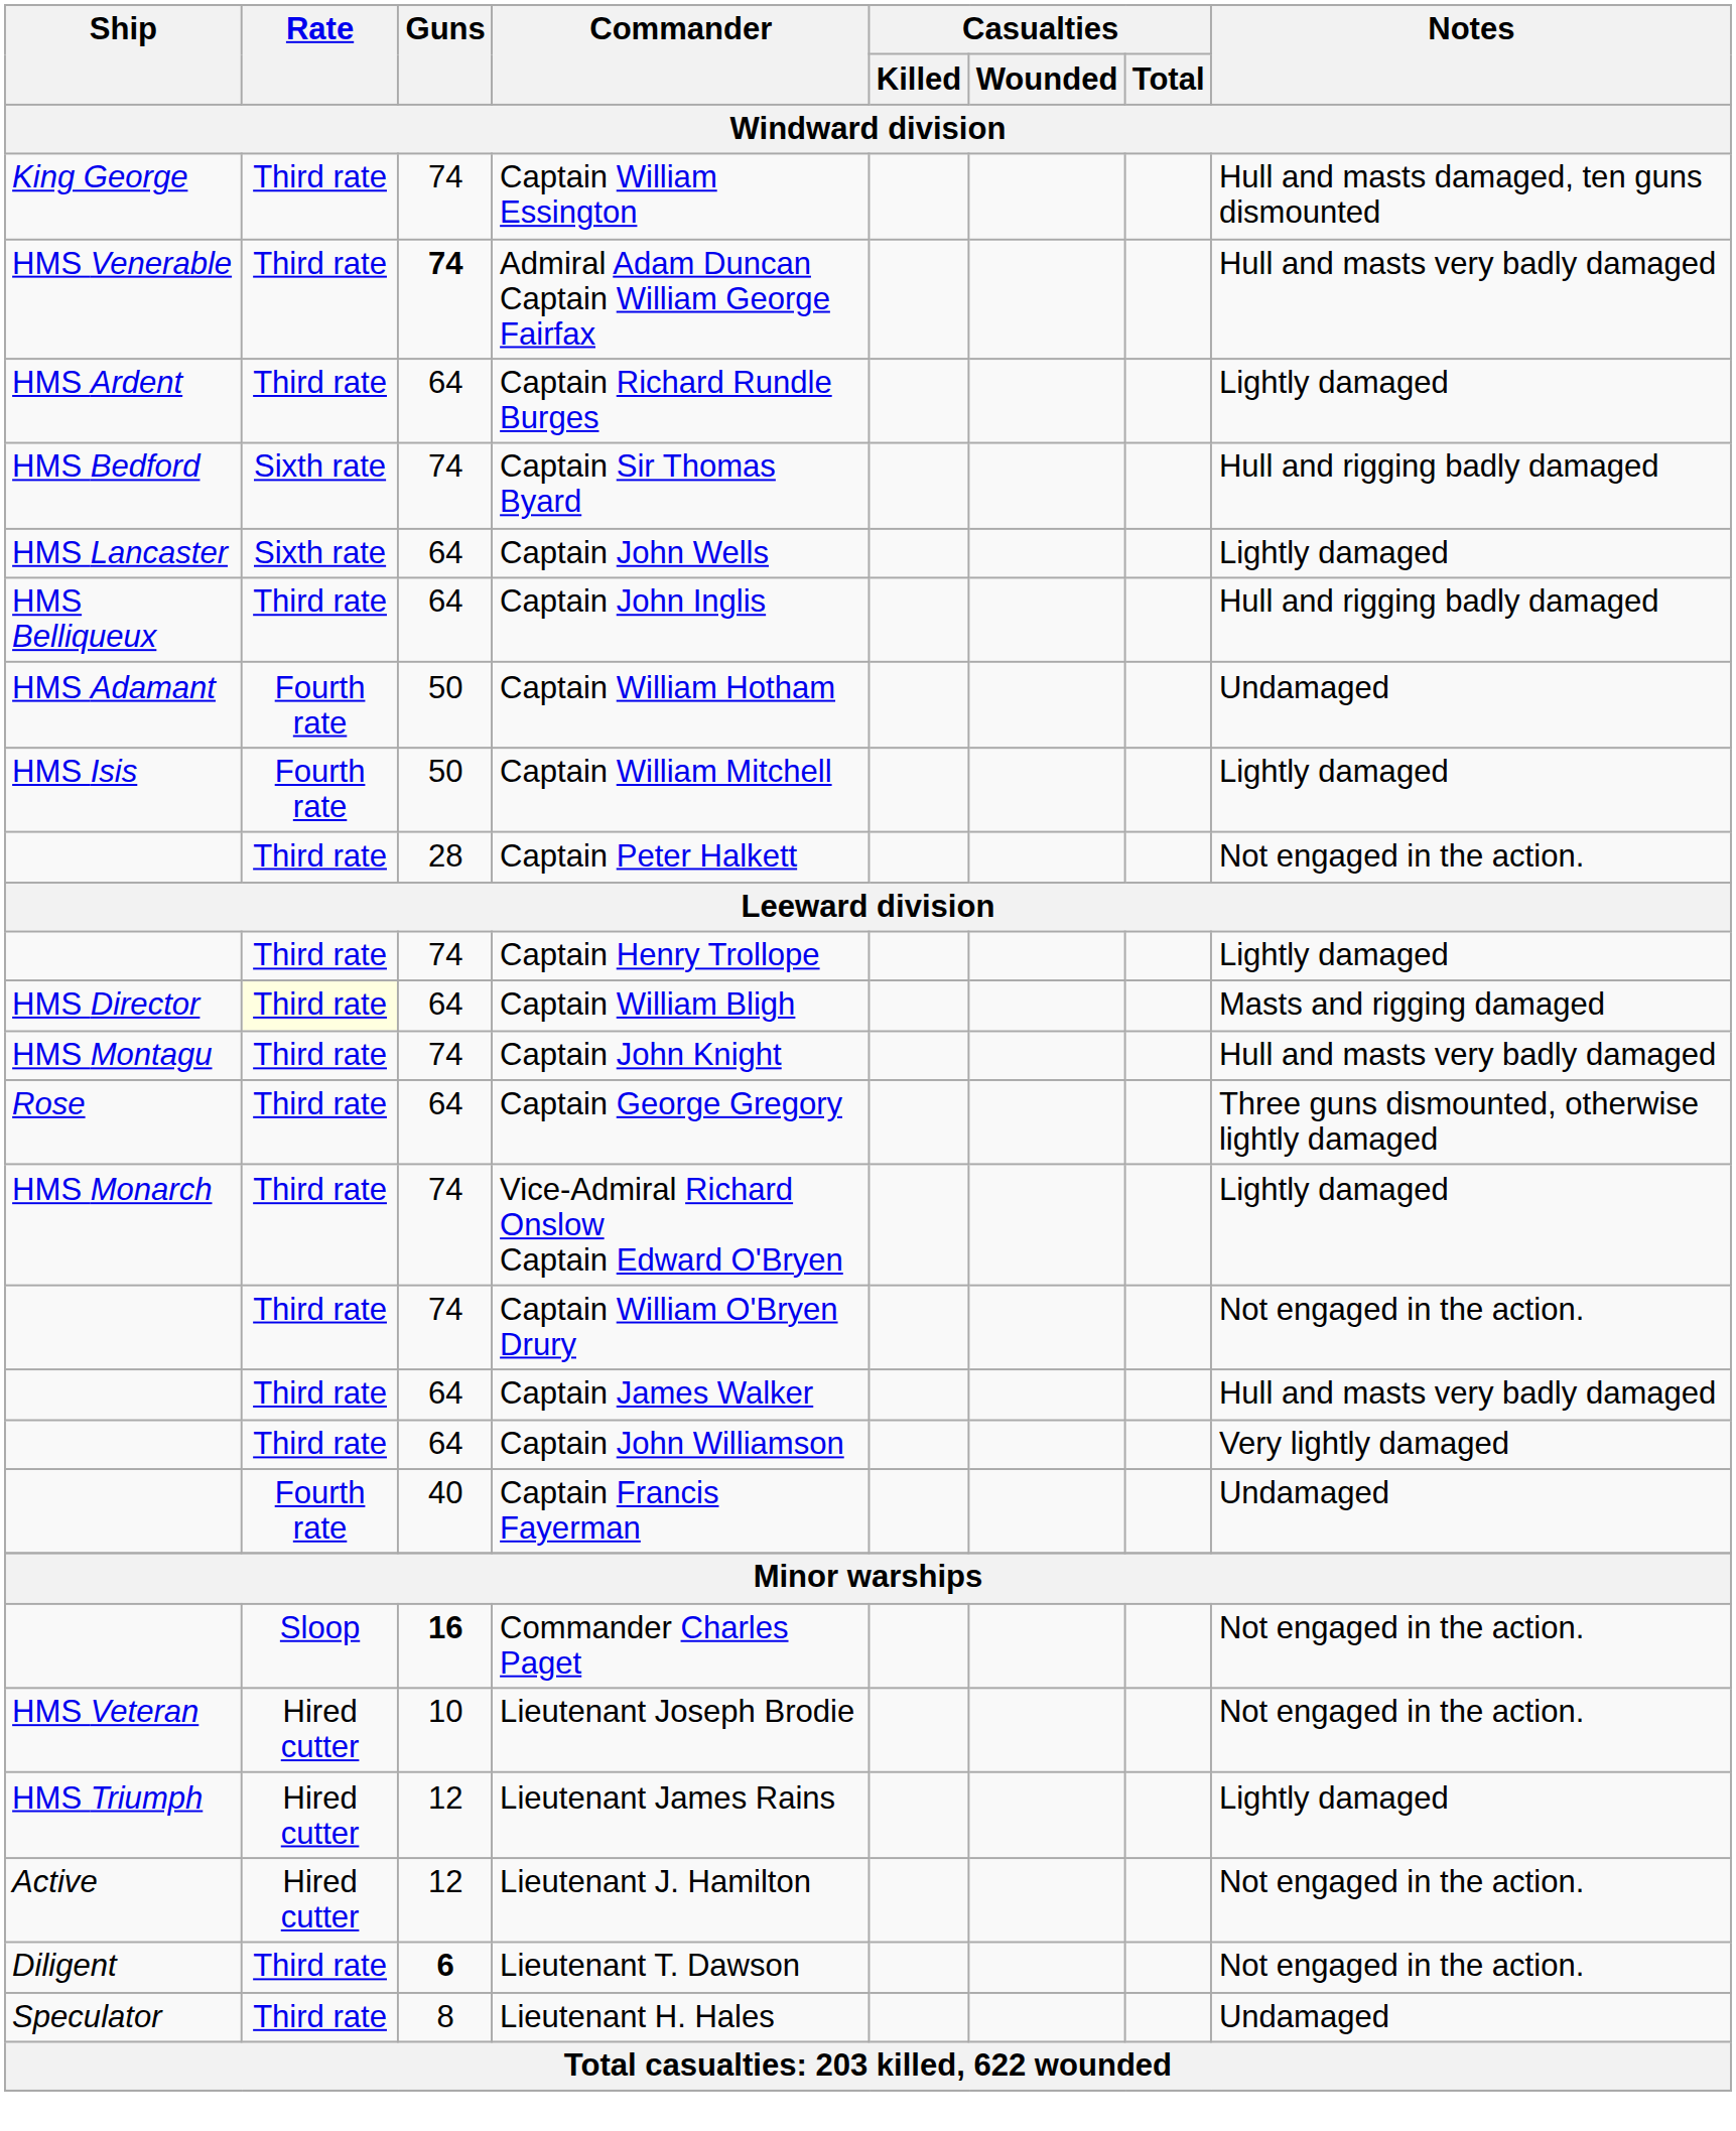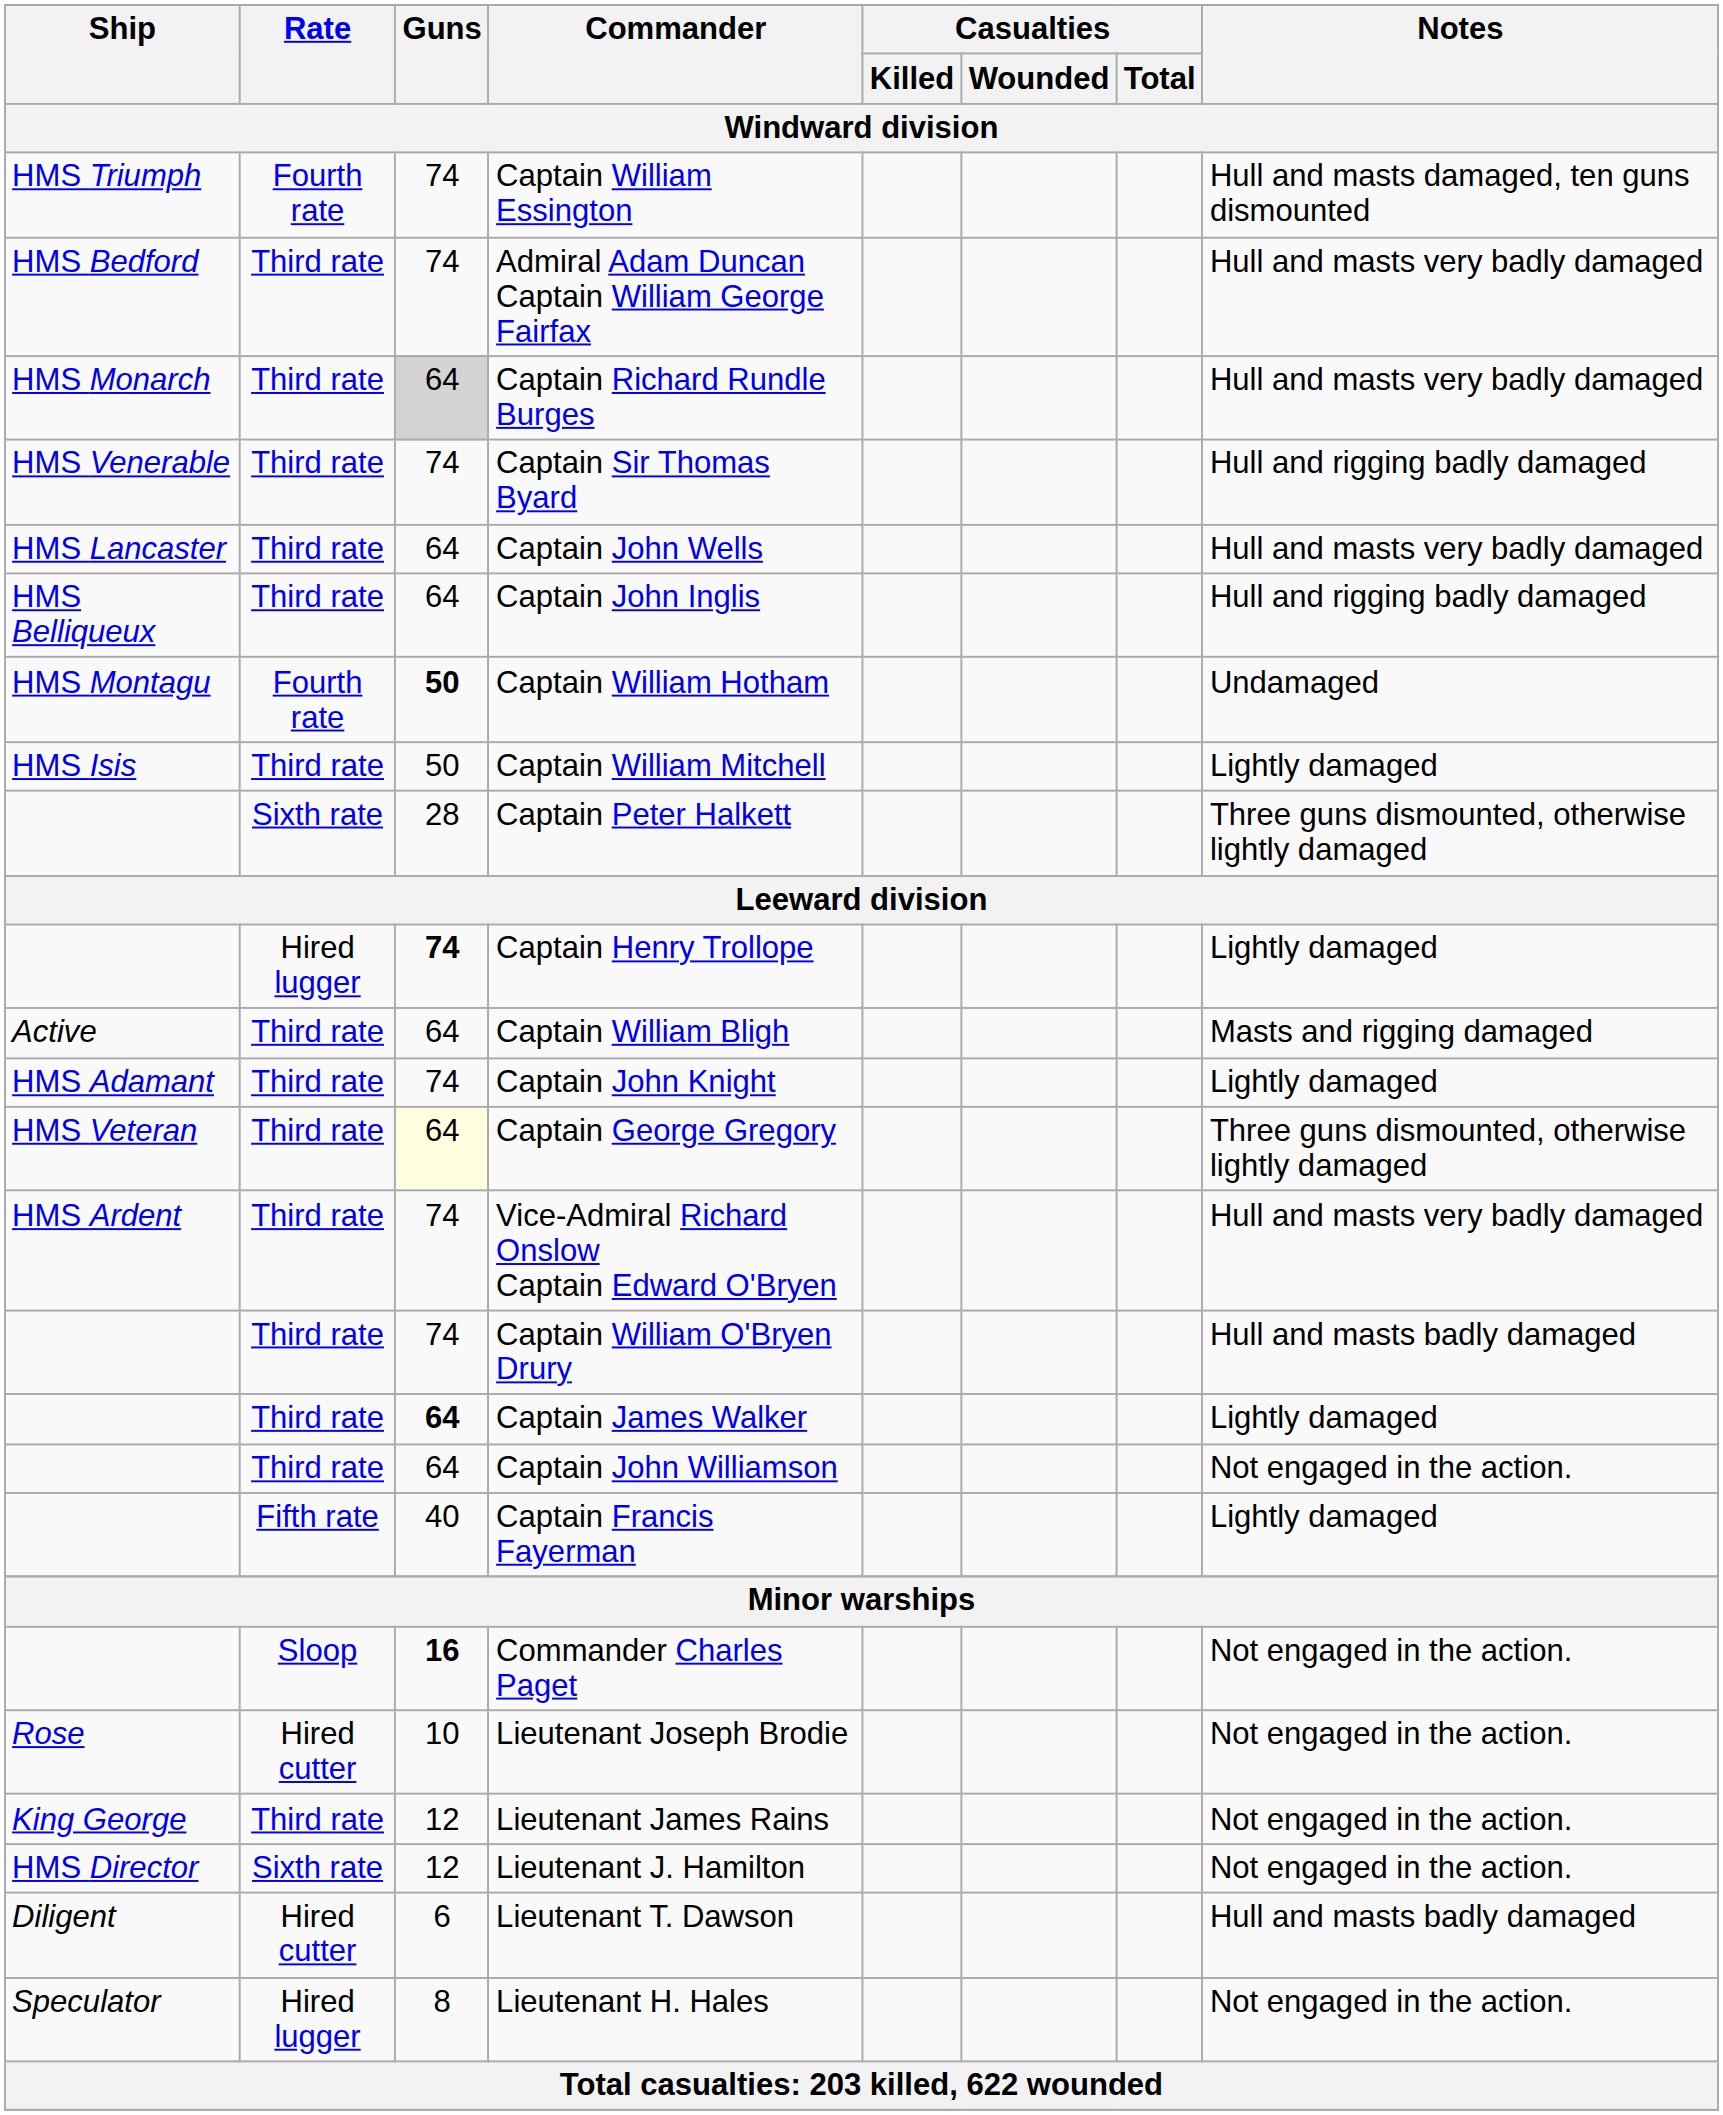Captain William Essington | Ship: King George -> HMS Triumph
Captain William Essington | Rate: Third rate -> Fourth rate
Admiral Adam Duncan Captain William George Fairfax | Ship: HMS Venerable -> HMS Bedford
Admiral Adam Duncan Captain William George Fairfax | Guns: bold -> normal
Captain Richard Rundle Burges | Ship: HMS Ardent -> HMS Monarch
Captain Richard Rundle Burges | Guns: no background -> lightgrey background
Captain Richard Rundle Burges | Notes: Lightly damaged -> Hull and masts very badly damaged
Captain Sir Thomas Byard | Ship: HMS Bedford -> HMS Venerable
Captain Sir Thomas Byard | Rate: Sixth rate -> Third rate
Captain John Wells | Rate: Sixth rate -> Third rate
Captain John Wells | Notes: Lightly damaged -> Hull and masts very badly damaged
Captain William Hotham | Ship: HMS Adamant -> HMS Montagu
Captain William Hotham | Guns: normal -> bold
Captain William Mitchell | Rate: Fourth rate -> Third rate
Captain Peter Halkett | Rate: Third rate -> Sixth rate
Captain Peter Halkett | Notes: Not engaged in the action. -> Three guns dismounted, otherwise lightly damaged
Captain Henry Trollope | Rate: Third rate -> Hired lugger
Captain Henry Trollope | Guns: normal -> bold
Captain William Bligh | Ship: HMS Director -> Active
Captain William Bligh | Rate: lightyellow background -> no background
Captain John Knight | Ship: HMS Montagu -> HMS Adamant
Captain John Knight | Notes: Hull and masts very badly damaged -> Lightly damaged
Captain George Gregory | Ship: Rose -> HMS Veteran
Captain George Gregory | Guns: no background -> lightyellow background
Vice-Admiral Richard Onslow Captain Edward O'Bryen | Ship: HMS Monarch -> HMS Ardent
Vice-Admiral Richard Onslow Captain Edward O'Bryen | Notes: Lightly damaged -> Hull and masts very badly damaged
Captain William O'Bryen Drury | Notes: Not engaged in the action. -> Hull and masts badly damaged
Captain James Walker | Guns: normal -> bold
Captain James Walker | Notes: Hull and masts very badly damaged -> Lightly damaged
Captain John Williamson | Notes: Very lightly damaged -> Not engaged in the action.
Captain Francis Fayerman | Rate: Fourth rate -> Fifth rate
Captain Francis Fayerman | Notes: Undamaged -> Lightly damaged
Lieutenant Joseph Brodie | Ship: HMS Veteran -> Rose
Lieutenant James Rains | Ship: HMS Triumph -> King George
Lieutenant James Rains | Rate: Hired cutter -> Third rate
Lieutenant James Rains | Notes: Lightly damaged -> Not engaged in the action.
Lieutenant J. Hamilton | Ship: Active -> HMS Director
Lieutenant J. Hamilton | Rate: Hired cutter -> Sixth rate
Lieutenant T. Dawson | Rate: Third rate -> Hired cutter
Lieutenant T. Dawson | Guns: bold -> normal
Lieutenant T. Dawson | Notes: Not engaged in the action. -> Hull and masts badly damaged
Lieutenant H. Hales | Rate: Third rate -> Hired lugger
Lieutenant H. Hales | Notes: Undamaged -> Not engaged in the action.
